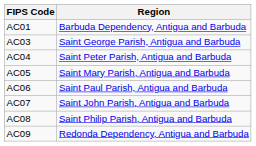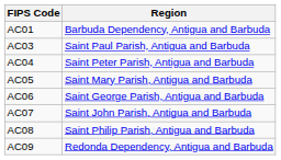AC03 | Region: Saint George Parish, Antigua and Barbuda -> Saint Paul Parish, Antigua and Barbuda
AC06 | Region: Saint Paul Parish, Antigua and Barbuda -> Saint George Parish, Antigua and Barbuda
